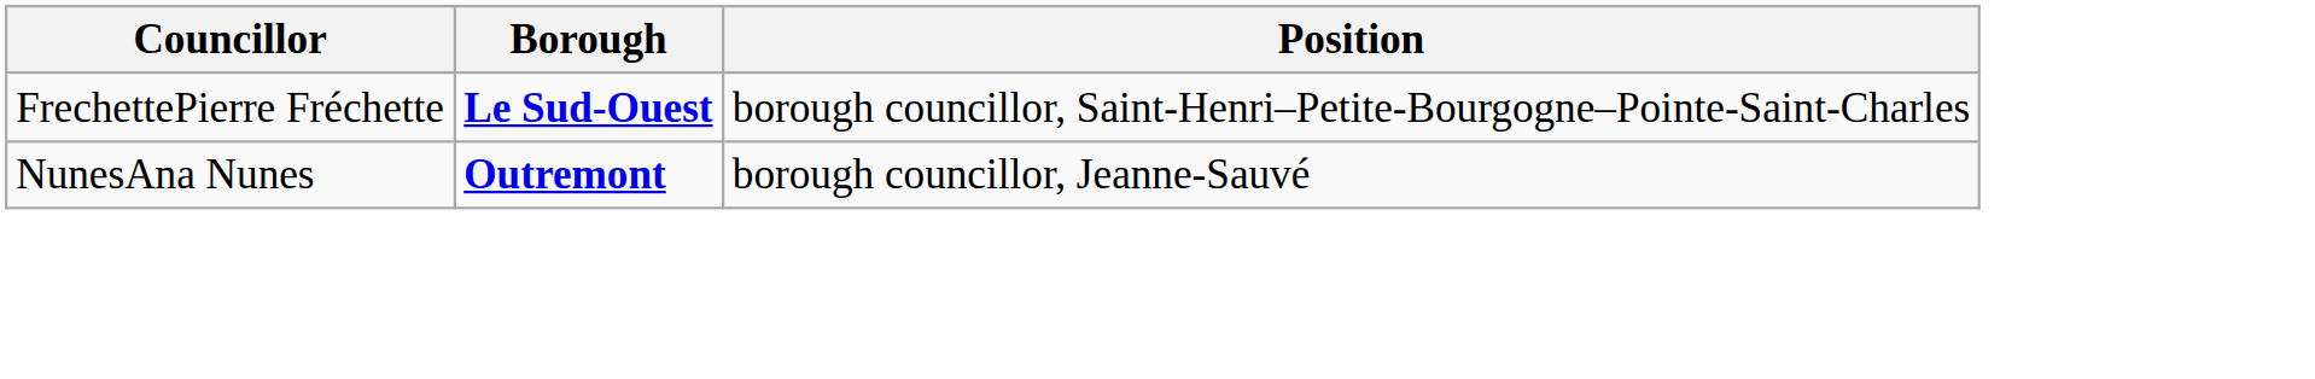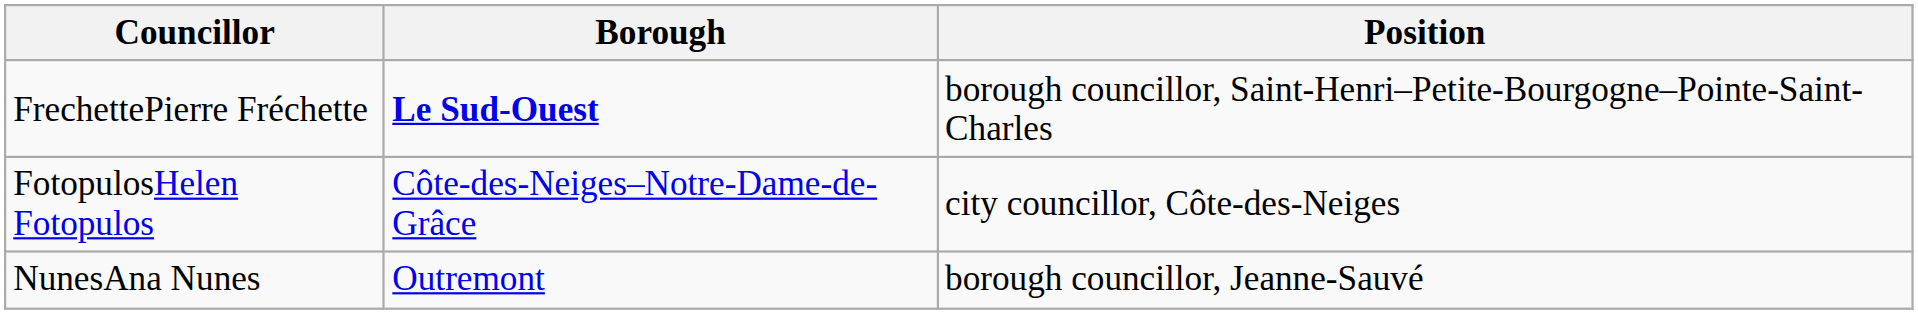+ row: FotopulosHelen Fotopulos | Côte-des-Neiges–Notre-Dame-de-Grâce | city councillor, Côte-des-Neiges
NunesAna Nunes | Borough: bold -> normal
